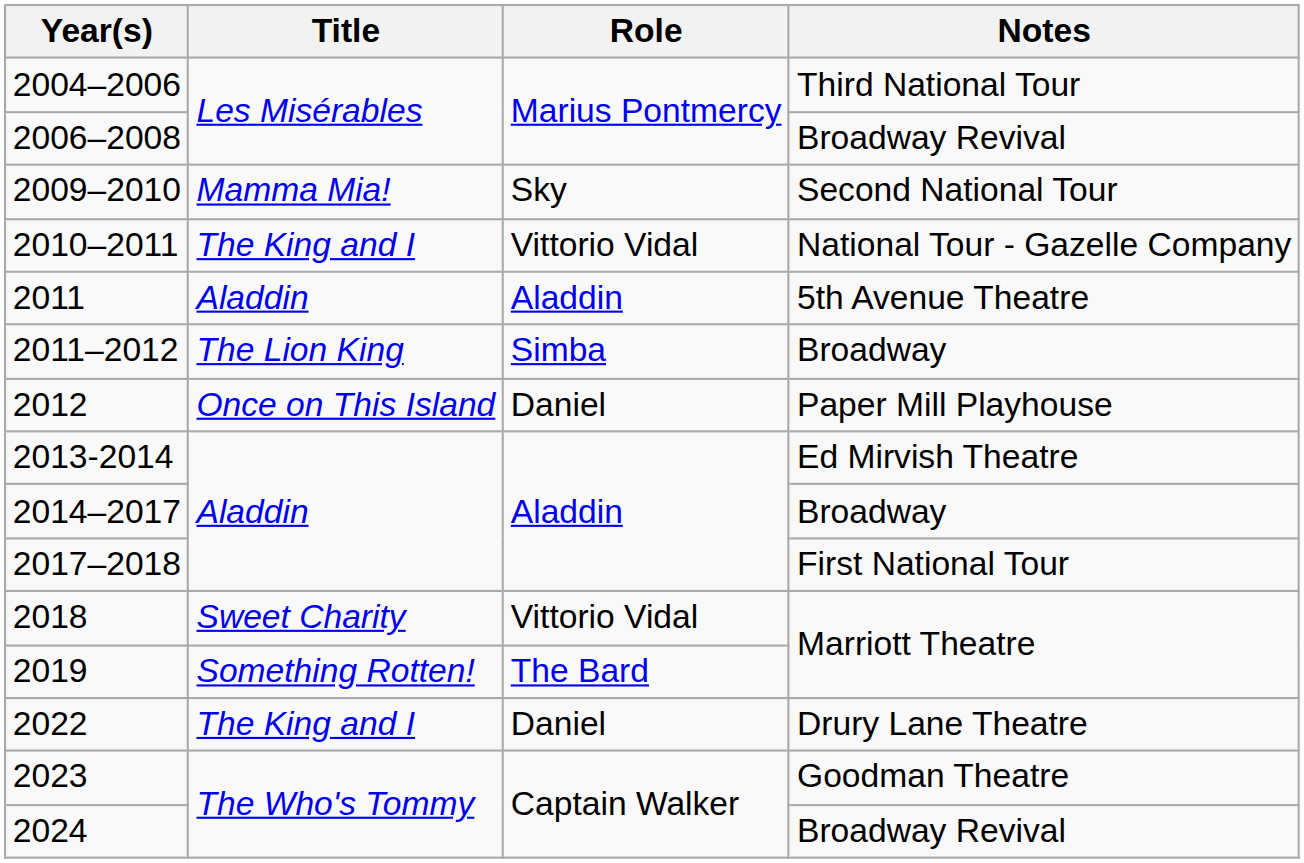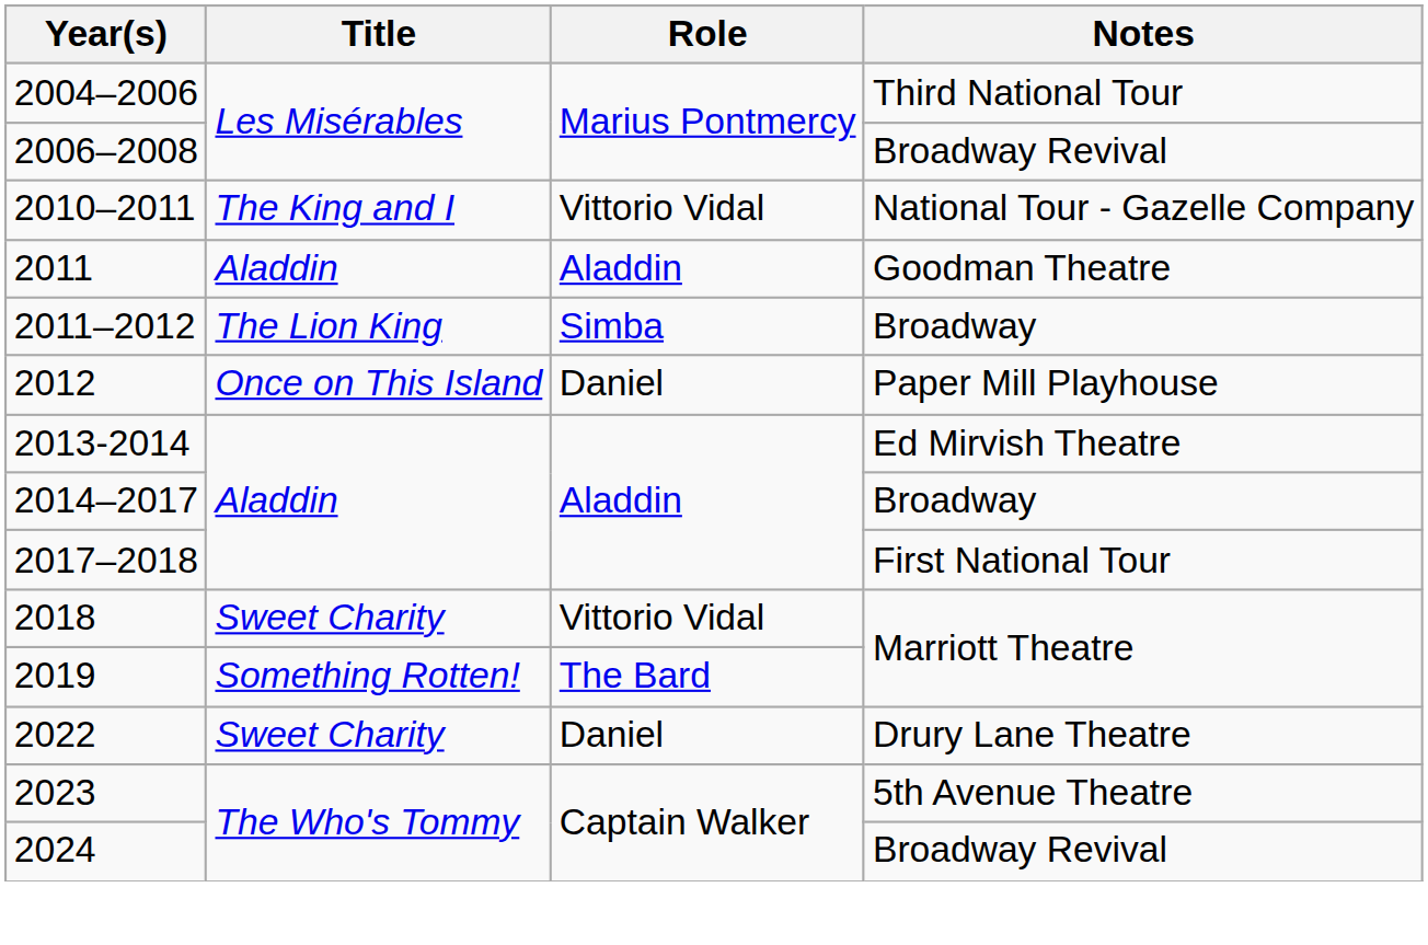- row: 2009–2010 | Mamma Mia! | Sky | Second National Tour
2011 | Notes: 5th Avenue Theatre -> Goodman Theatre
2022 | Title: The King and I -> Sweet Charity
2023 | Notes: Goodman Theatre -> 5th Avenue Theatre
